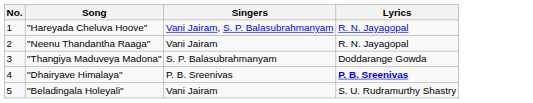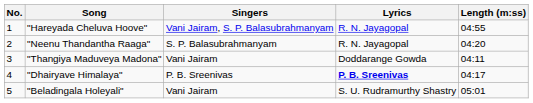+ column: Length (m:ss) | 04:55 | 04:20 | 04:11 | 04:17 | 05:01
"Neenu Thandantha Raaga" | Singers: Vani Jairam -> S. P. Balasubrahmanyam
"Thangiya Maduveya Madona" | Singers: S. P. Balasubrahmanyam -> Vani Jairam
